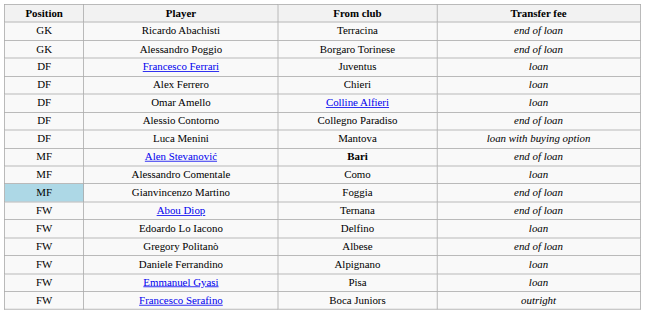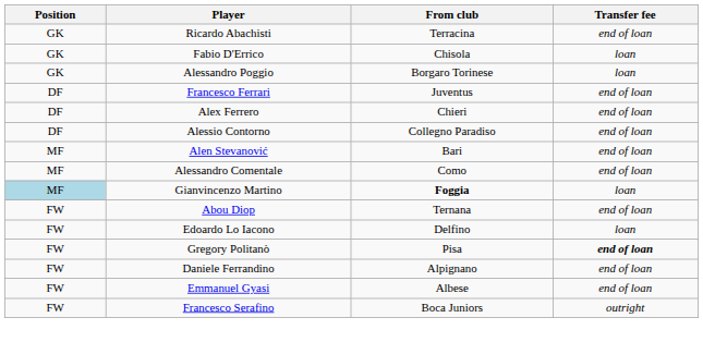+ row: GK | Fabio D'Errico | Chisola | loan
Alessandro Poggio | Transfer fee: end of loan -> loan
Francesco Ferrari | Transfer fee: loan -> end of loan
Alex Ferrero | Transfer fee: loan -> end of loan
- row: DF | Omar Amello | Colline Alfieri | loan
- row: DF | Luca Menini | Mantova | loan with buying option
Alen Stevanović | From club: bold -> normal
Alessandro Comentale | Transfer fee: loan -> end of loan
Gianvincenzo Martino | From club: normal -> bold
Gianvincenzo Martino | Transfer fee: end of loan -> loan
Gregory Politanò | From club: Albese -> Pisa
Gregory Politanò | Transfer fee: normal -> bold
Daniele Ferrandino | Transfer fee: loan -> end of loan
Emmanuel Gyasi | From club: Pisa -> Albese
Emmanuel Gyasi | Transfer fee: loan -> end of loan
